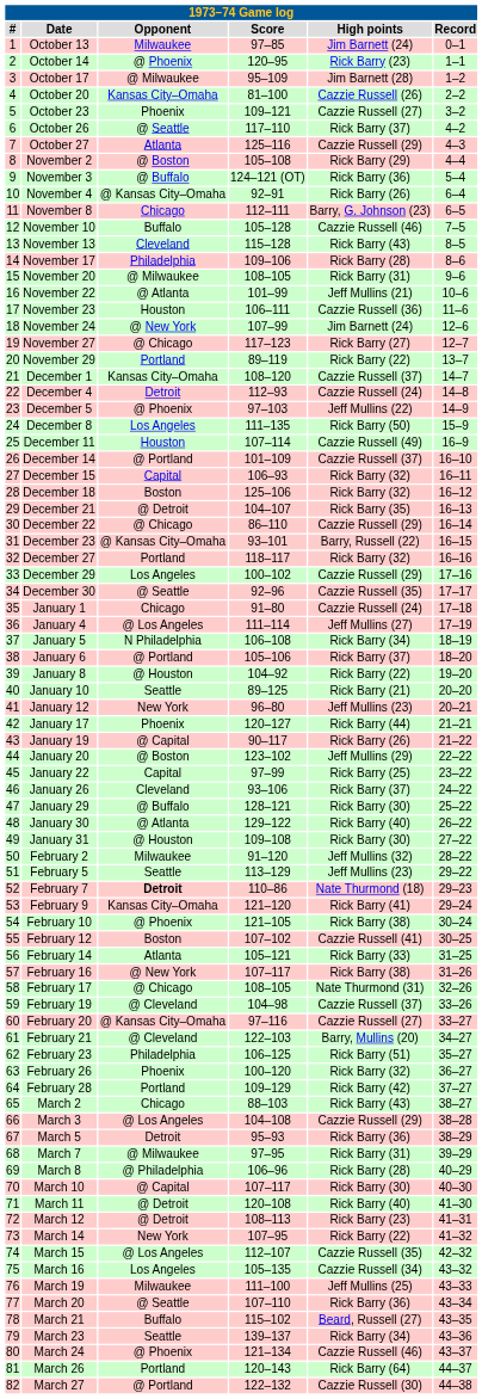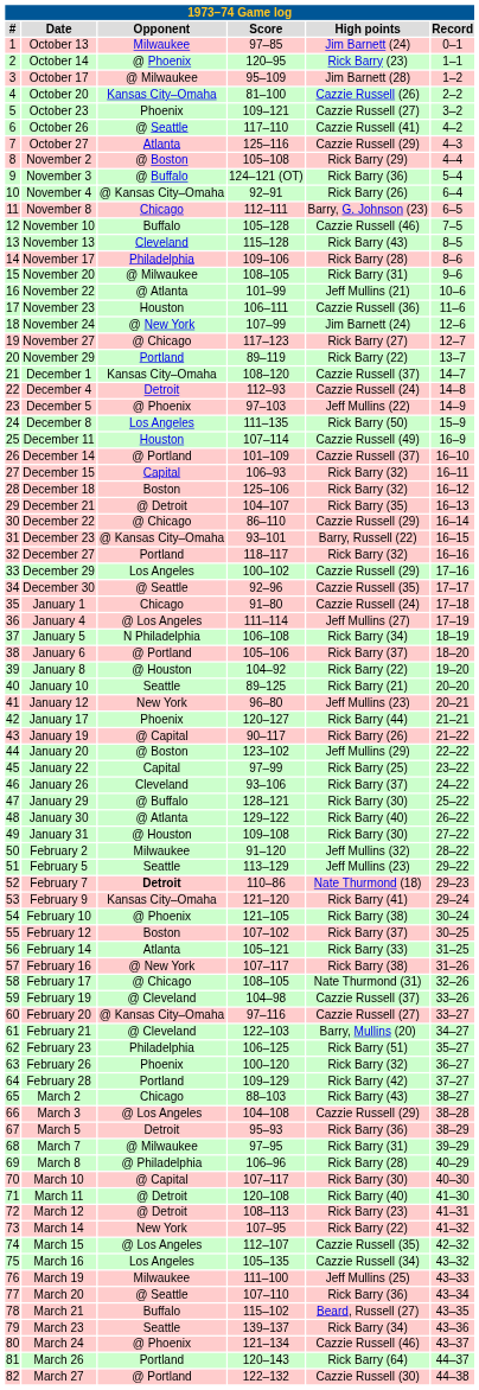October 26 | High points: Rick Barry (37) -> Cazzie Russell (41)
February 12 | High points: Cazzie Russell (41) -> Rick Barry (37)
